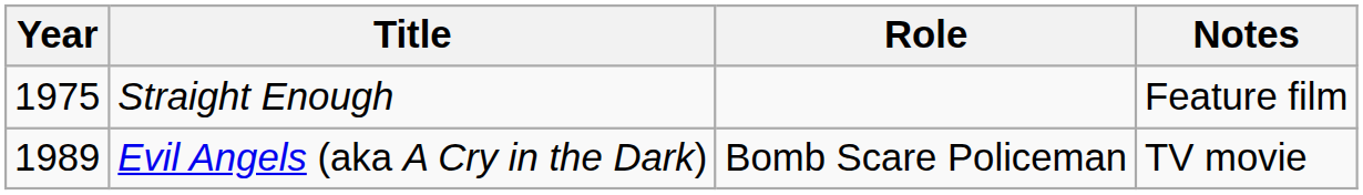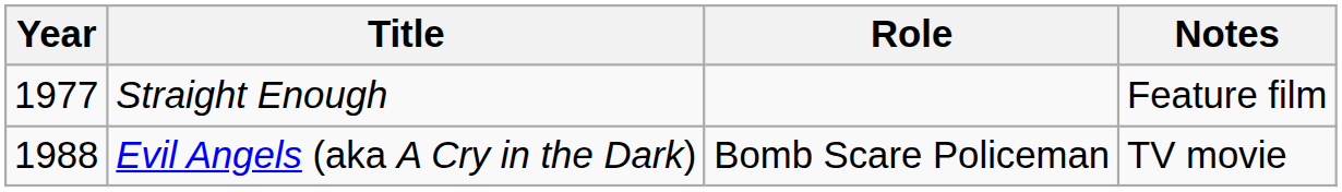Straight Enough | Year: 1975 -> 1977
Evil Angels (aka A Cry in the Dark) | Year: 1989 -> 1988
